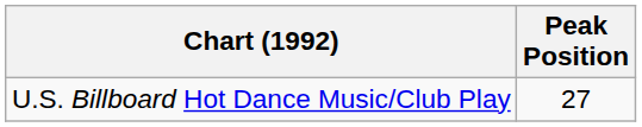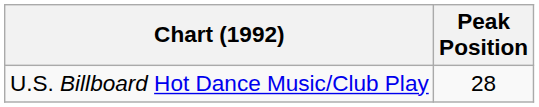U.S. Billboard Hot Dance Music/Club Play | Peak Position: 27 -> 28
